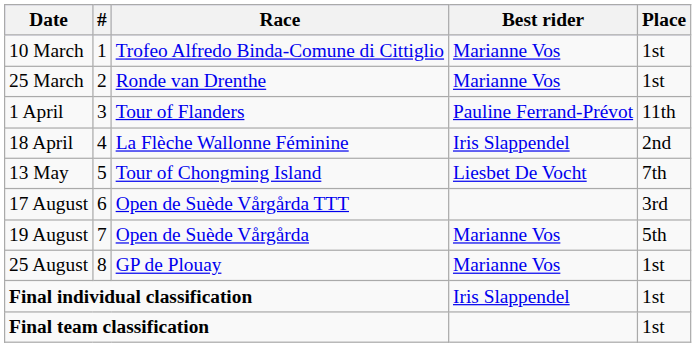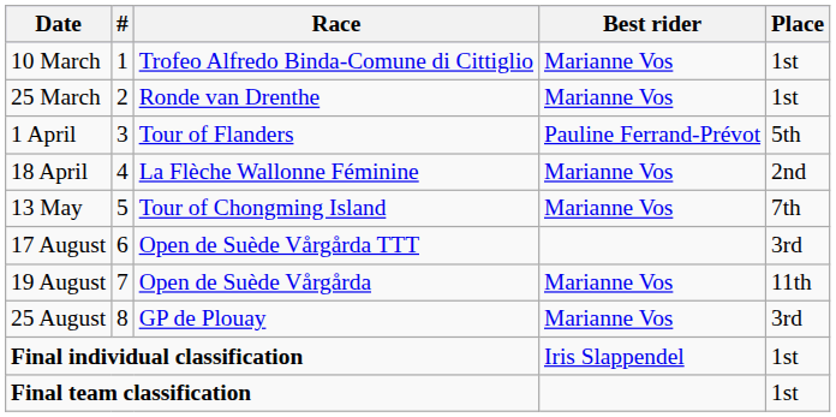1 April | Place: 11th -> 5th
18 April | Best rider: Iris Slappendel -> Marianne Vos
13 May | Best rider: Liesbet De Vocht -> Marianne Vos
19 August | Place: 5th -> 11th
25 August | Place: 1st -> 3rd
